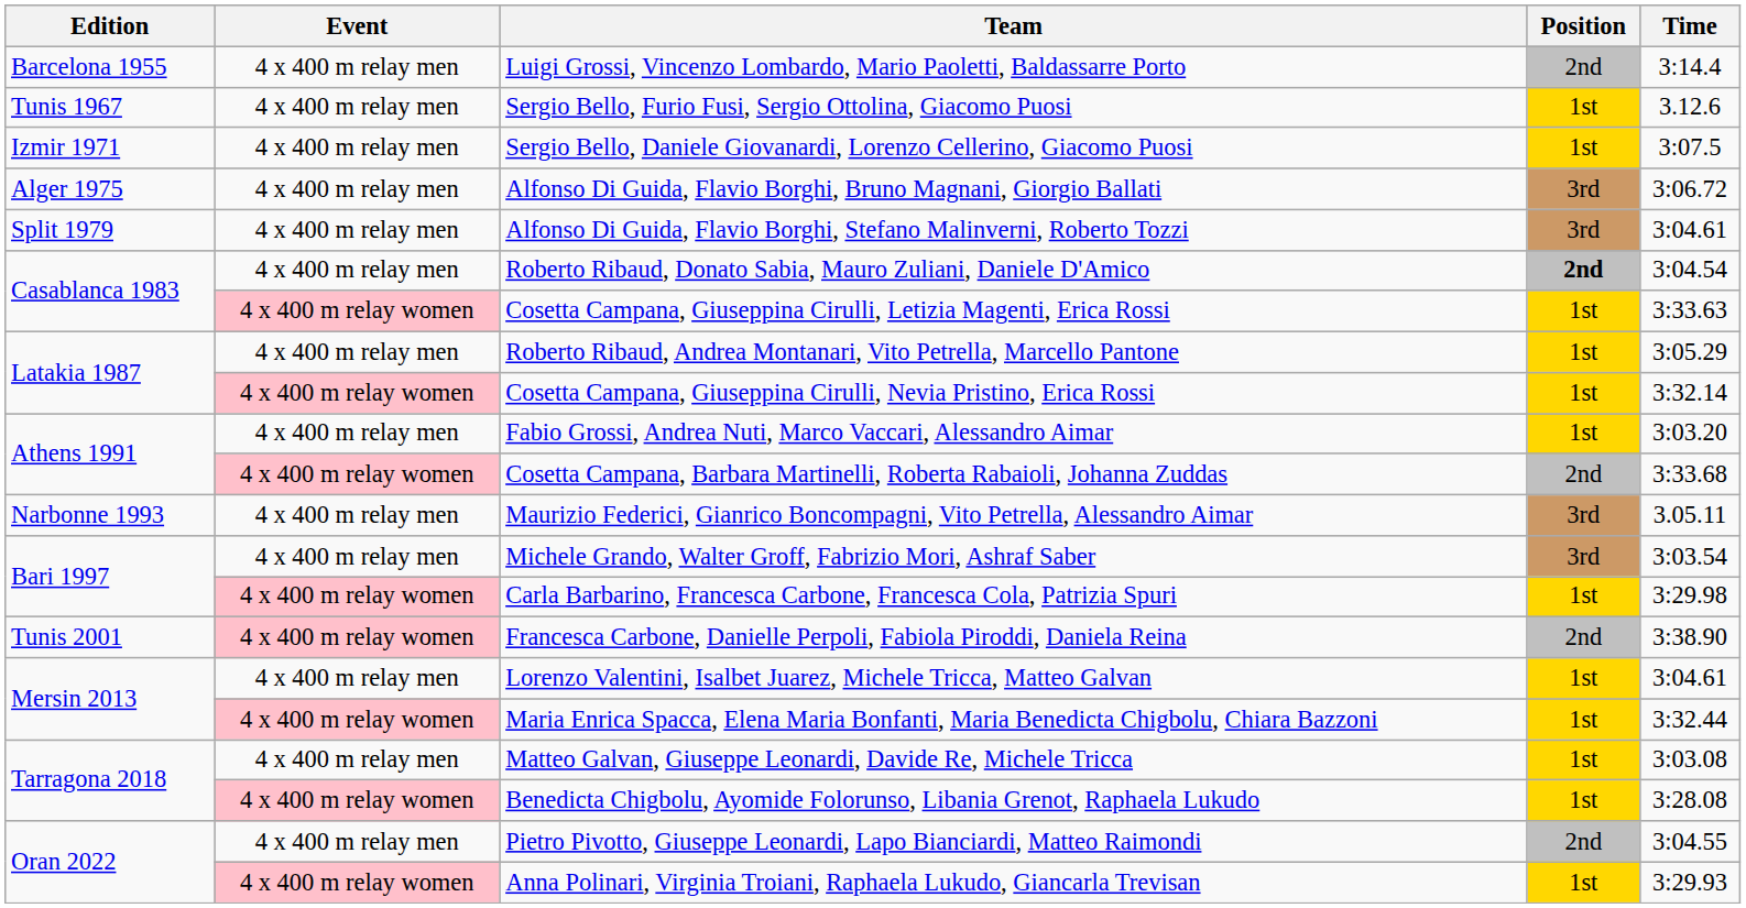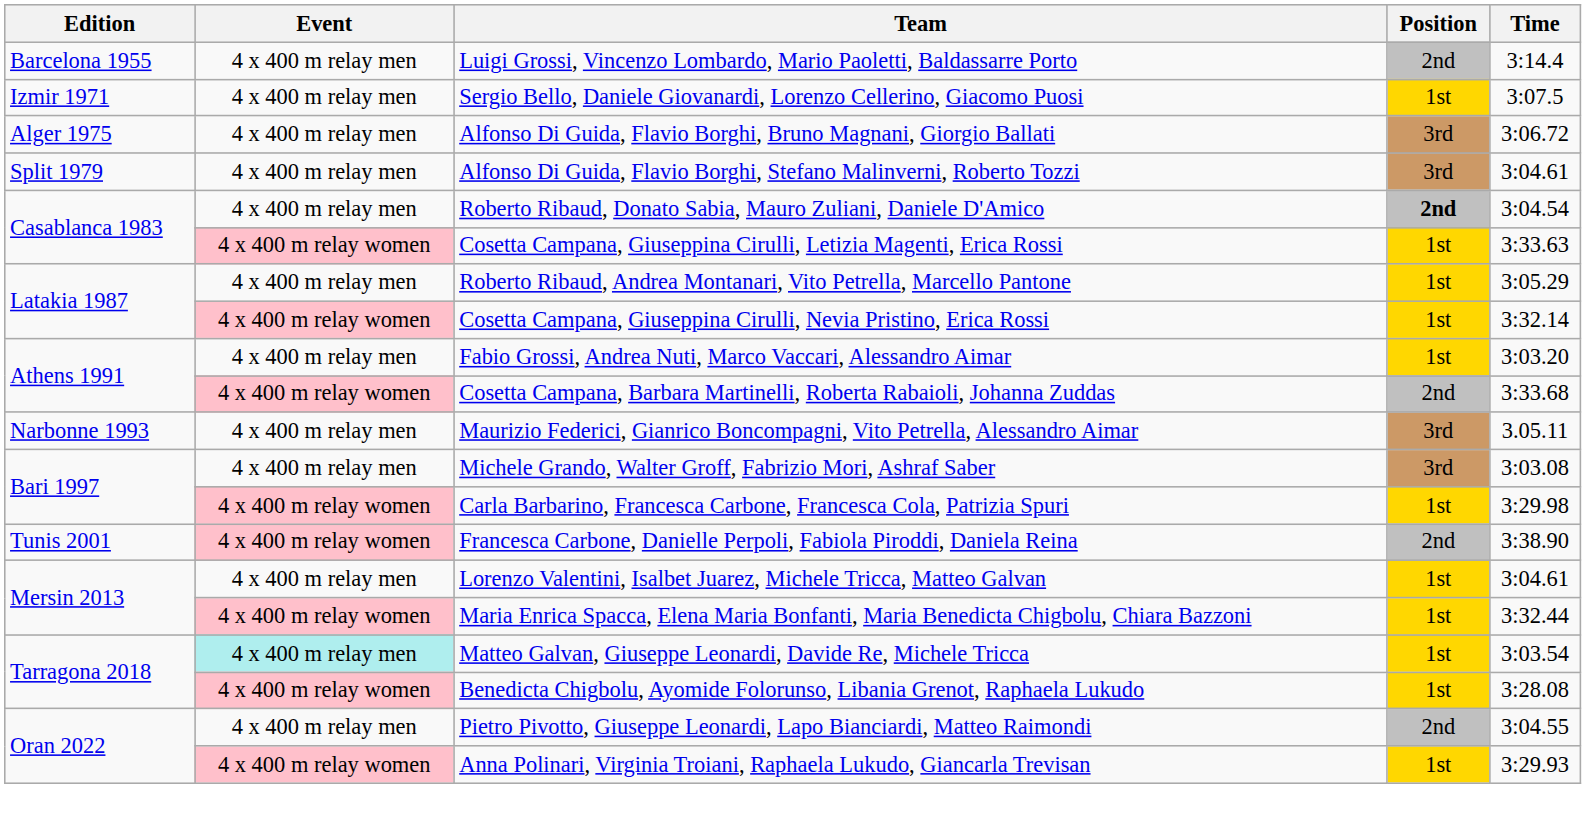- row: Tunis 1967 | 4 x 400 m relay men | Sergio Bello, Furio Fusi, Sergio Ottolina, Giacomo Puosi | 1st | 3.12.6
Michele Grando, Walter Groff, Fabrizio Mori, Ashraf Saber | Time: 3:03.54 -> 3:03.08
Matteo Galvan, Giuseppe Leonardi, Davide Re, Michele Tricca | Event: no background -> paleturquoise background
Matteo Galvan, Giuseppe Leonardi, Davide Re, Michele Tricca | Time: 3:03.08 -> 3:03.54
